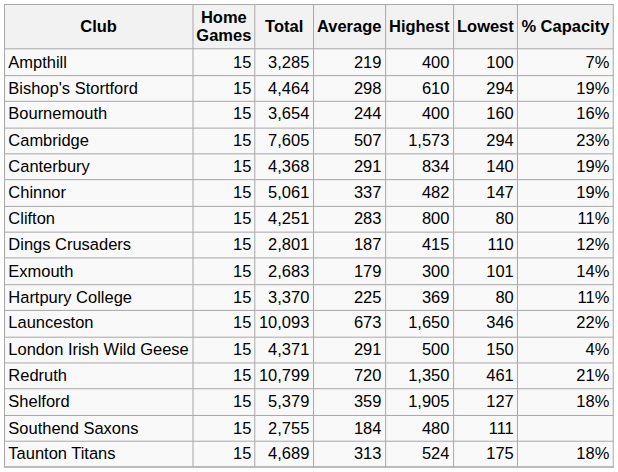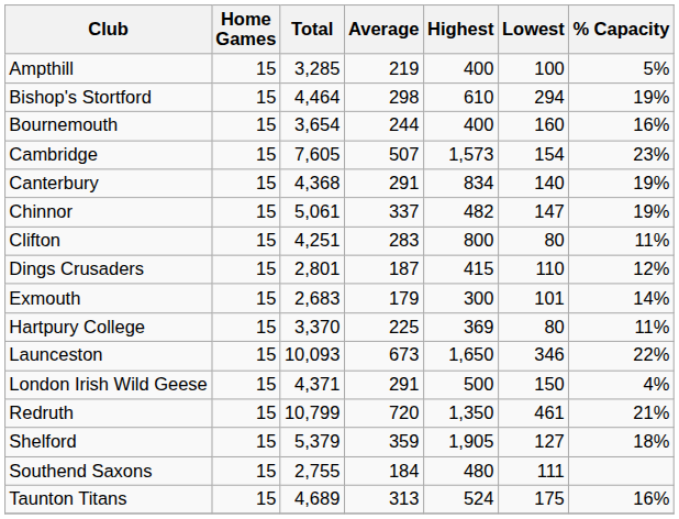Ampthill | % Capacity: 7% -> 5%
Cambridge | Lowest: 294 -> 154
Taunton Titans | % Capacity: 18% -> 16%
